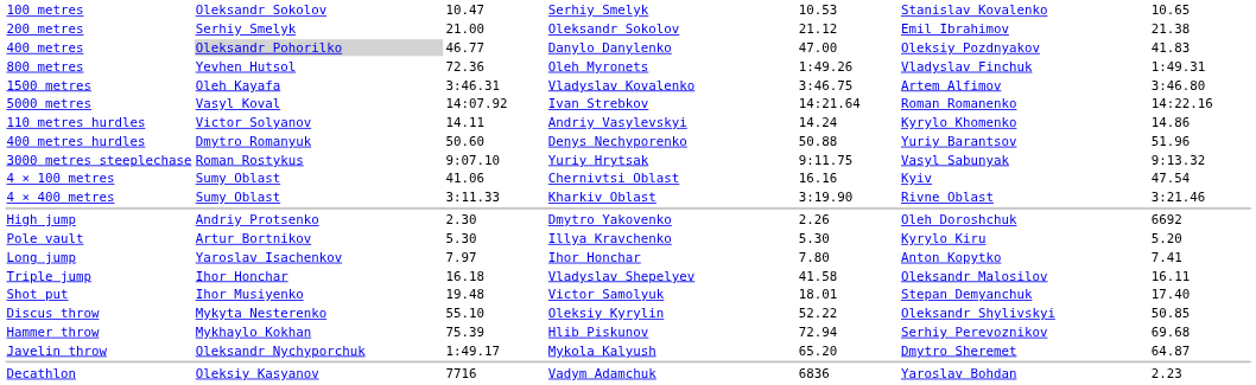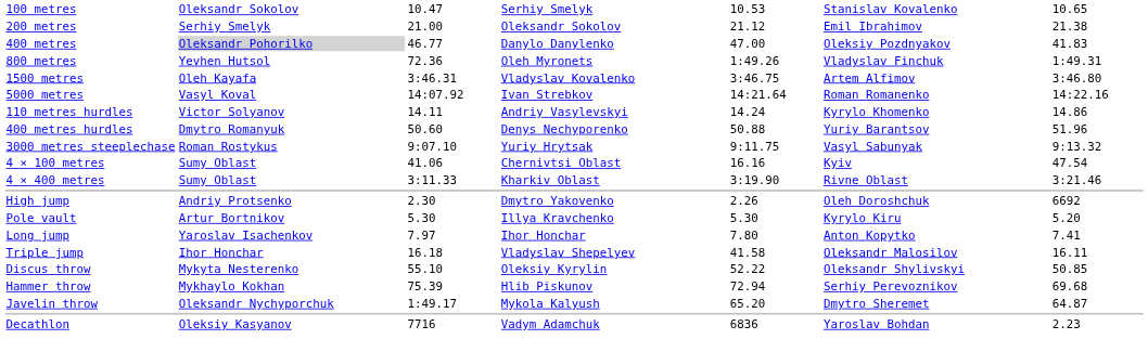- row: Shot put | Ihor Musiyenko | 19.48 | Victor Samolyuk | 18.01 | Stepan Demyanchuk | 17.40
